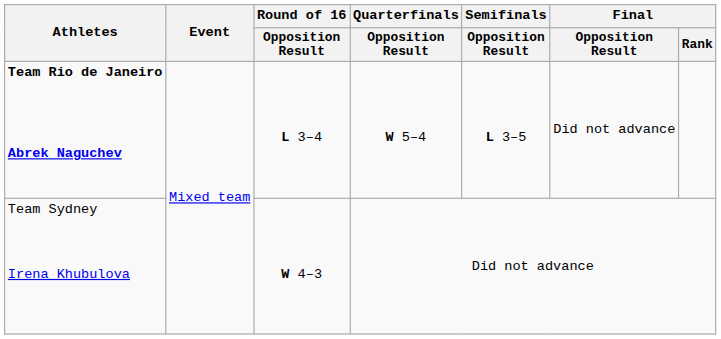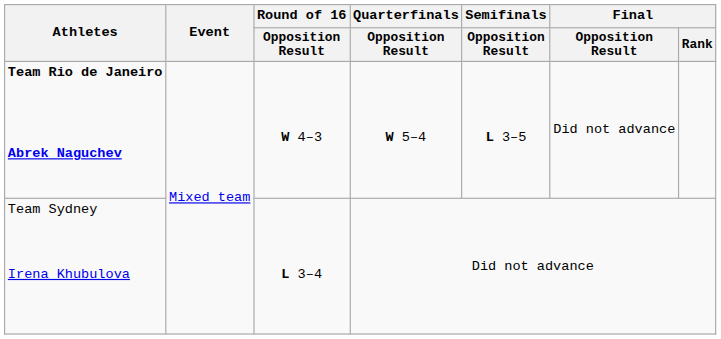Team Rio de Janeiro Abrek Naguchev | Round of 16 / Opposition Result: L 3–4 -> W 4–3
Team Sydney Irena Khubulova | Round of 16 / Opposition Result: W 4–3 -> L 3–4
